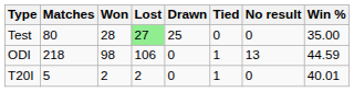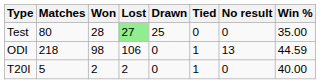T20I | Win %: 40.01 -> 40.00
